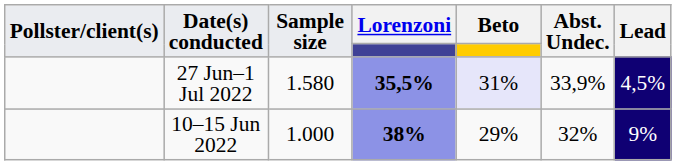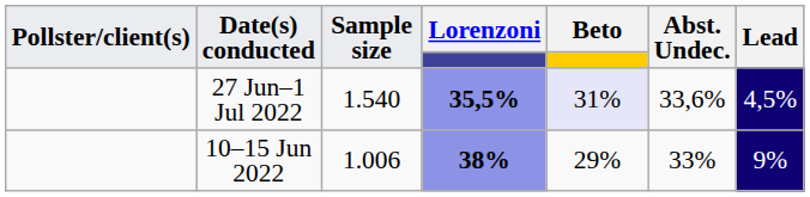27 Jun–1 Jul 2022 | Sample size: 1.580 -> 1.540
27 Jun–1 Jul 2022 | Abst. Undec.: 33,9% -> 33,6%
10–15 Jun 2022 | Sample size: 1.000 -> 1.006
10–15 Jun 2022 | Abst. Undec.: 32% -> 33%
